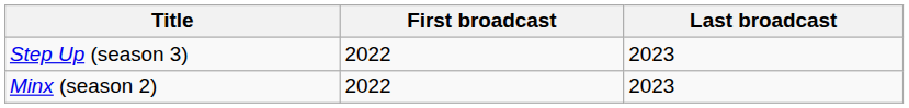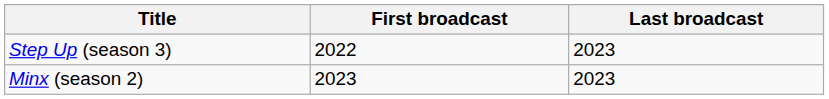Minx (season 2) | First broadcast: 2022 -> 2023
